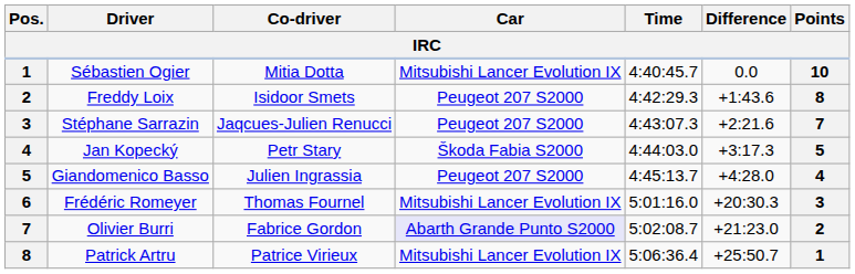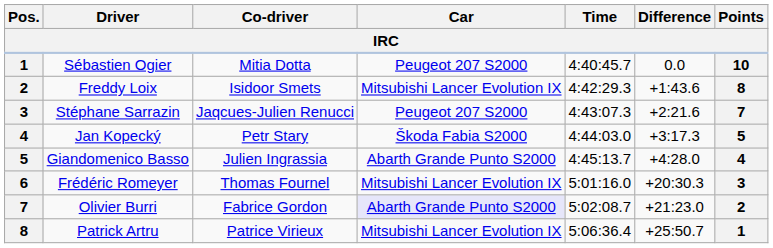Sébastien Ogier | Car: Mitsubishi Lancer Evolution IX -> Peugeot 207 S2000
Freddy Loix | Car: Peugeot 207 S2000 -> Mitsubishi Lancer Evolution IX
Giandomenico Basso | Car: Peugeot 207 S2000 -> Abarth Grande Punto S2000
